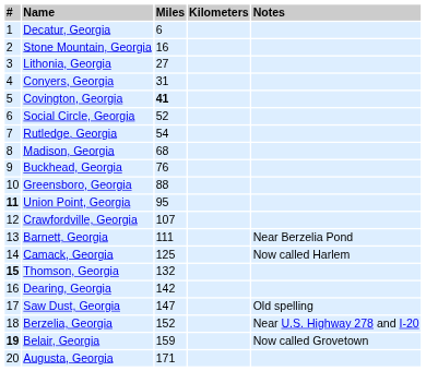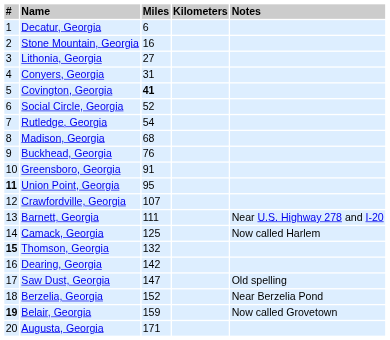Greensboro, Georgia | Miles: 88 -> 91
Barnett, Georgia | Notes: Near Berzelia Pond -> Near U.S. Highway 278 and I-20
Berzelia, Georgia | Notes: Near U.S. Highway 278 and I-20 -> Near Berzelia Pond
